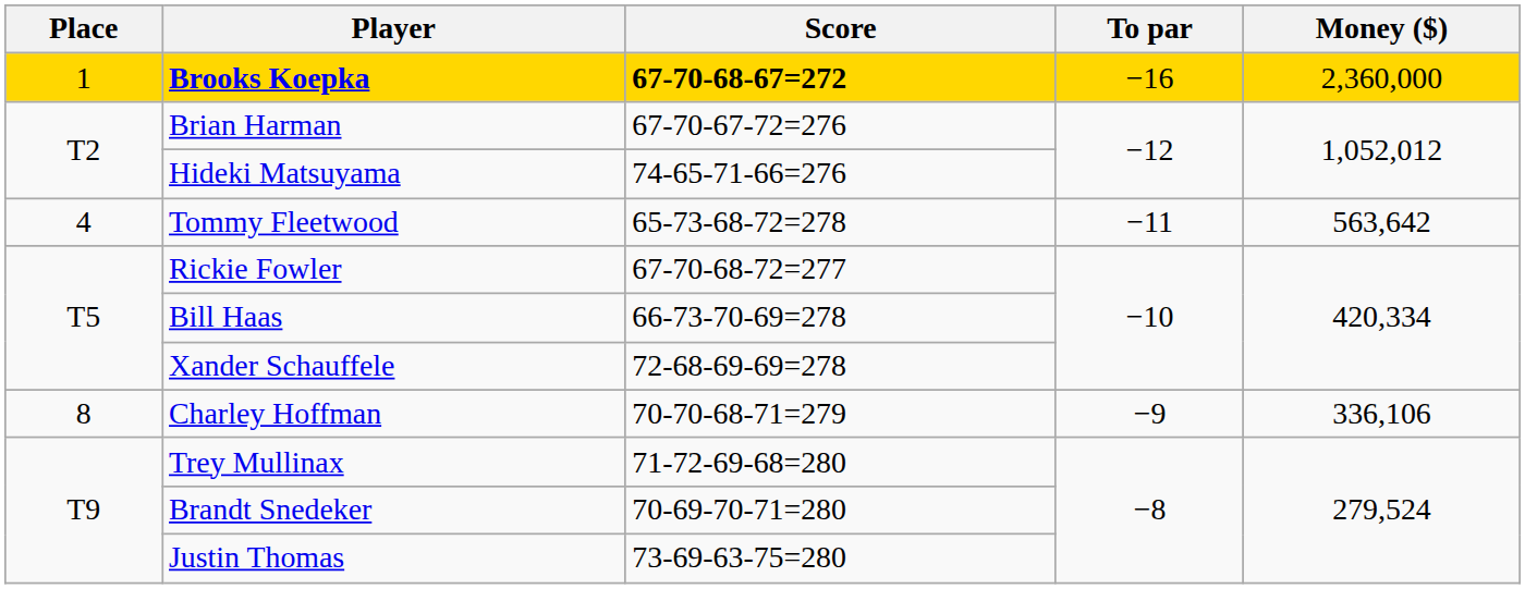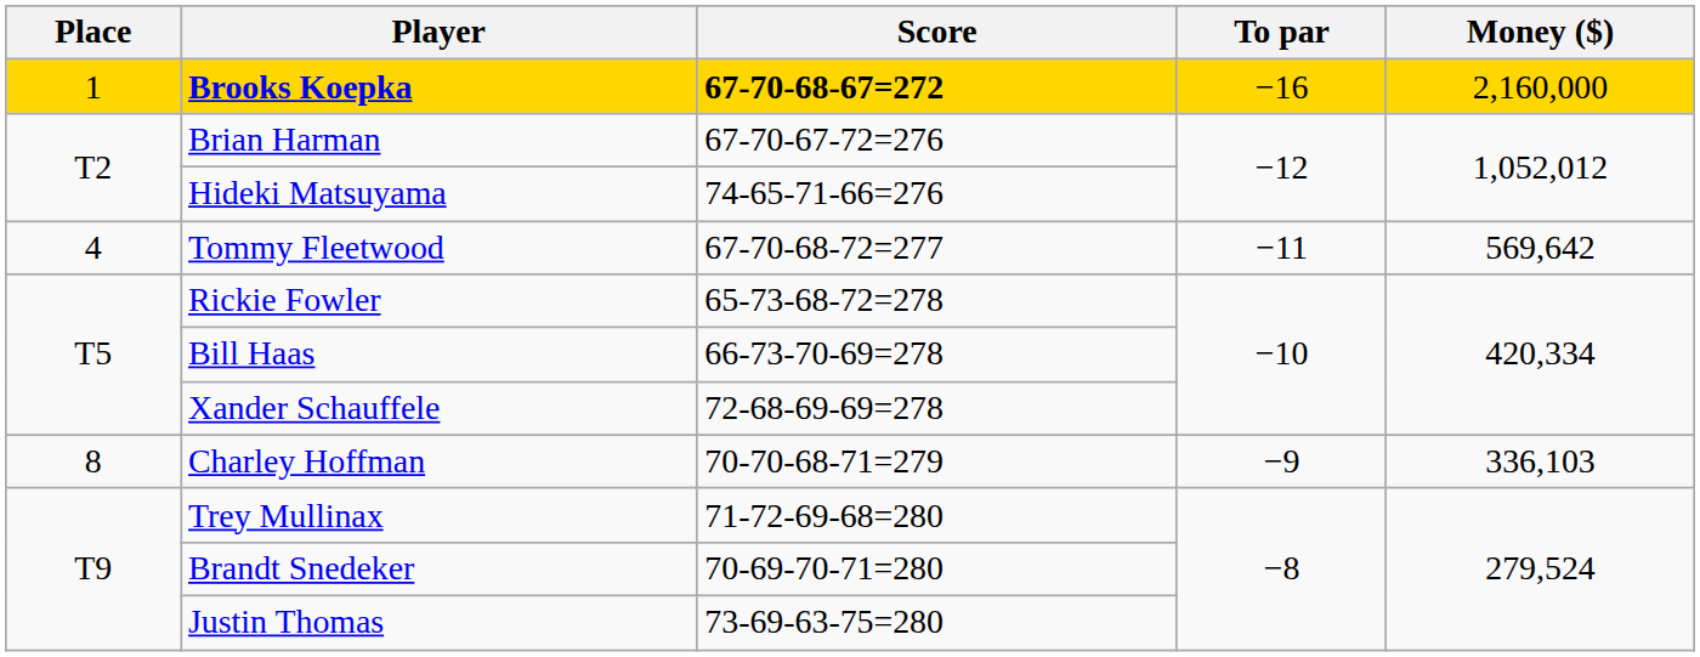Brooks Koepka | Money ($): 2,360,000 -> 2,160,000
Tommy Fleetwood | Score: 65-73-68-72=278 -> 67-70-68-72=277
Tommy Fleetwood | Money ($): 563,642 -> 569,642
Rickie Fowler | Score: 67-70-68-72=277 -> 65-73-68-72=278
Charley Hoffman | Money ($): 336,106 -> 336,103
